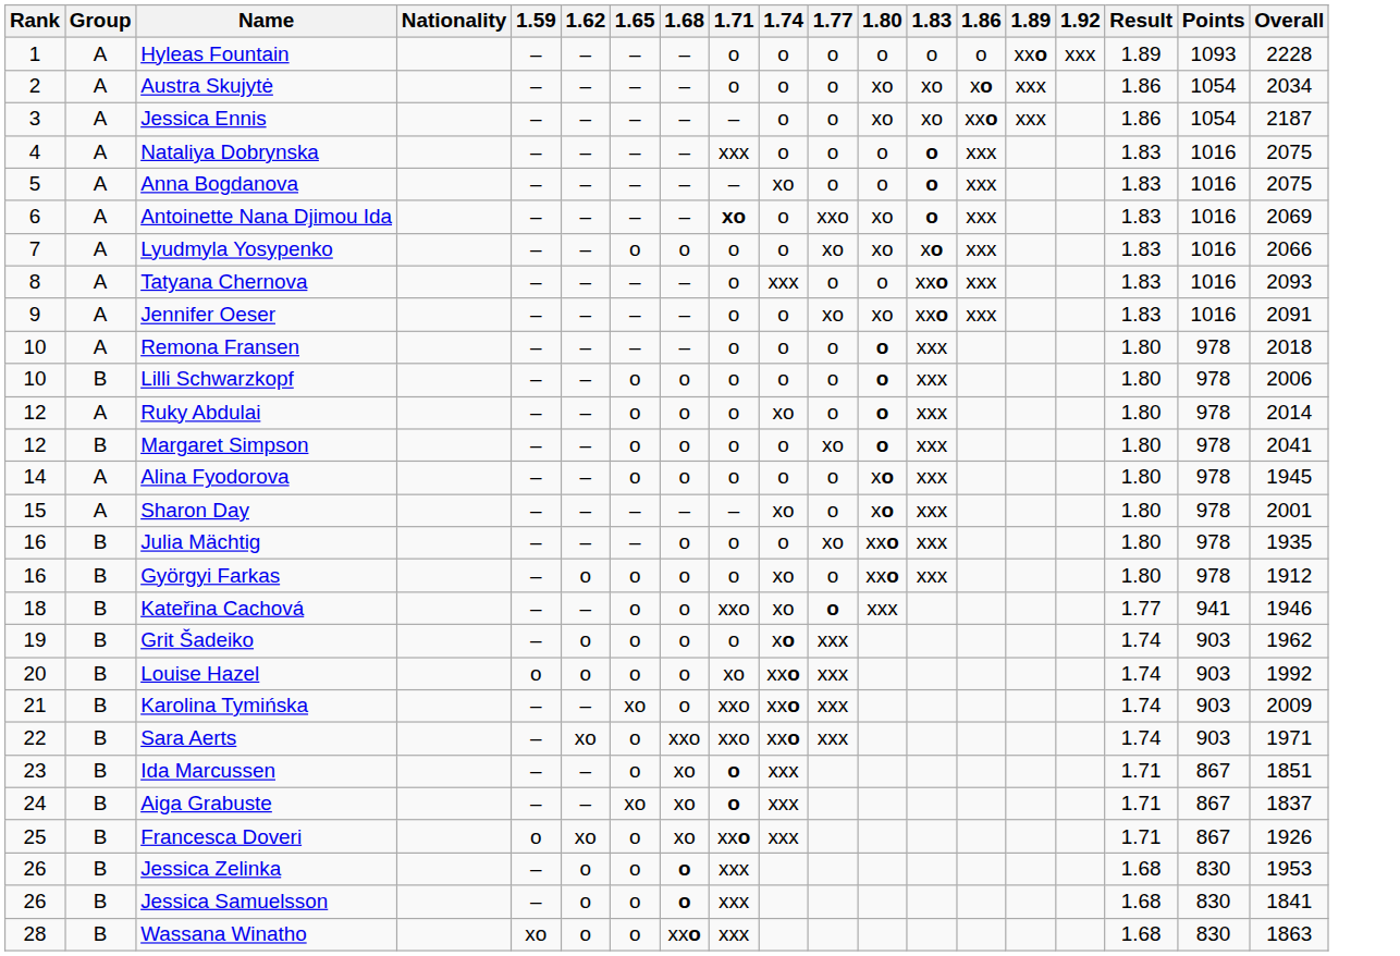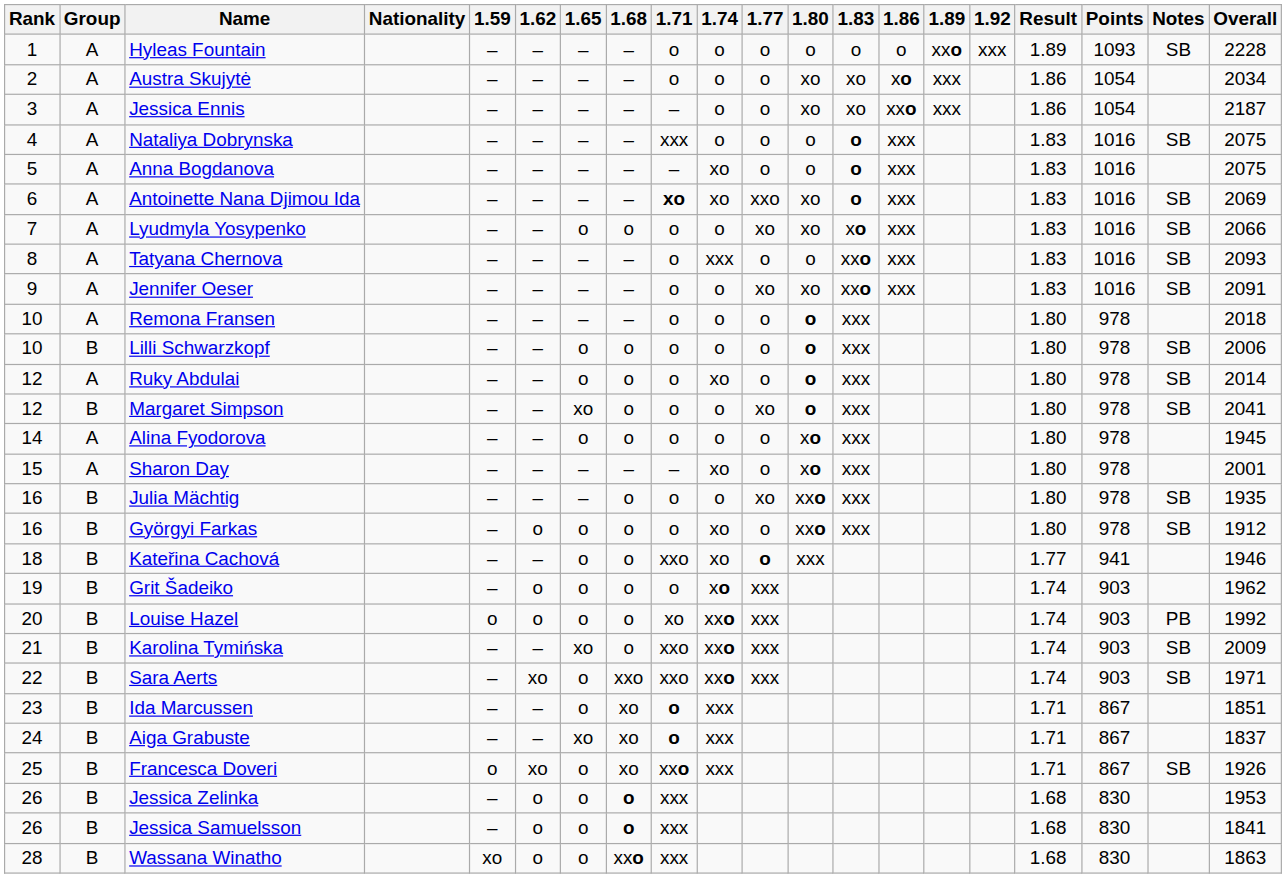+ column: Notes | SB | SB | SB | SB | SB | SB | SB | SB | SB | SB | SB | PB | SB | SB | SB
Antoinette Nana Djimou Ida | 1.74: o -> xo
Margaret Simpson | 1.65: o -> xo
